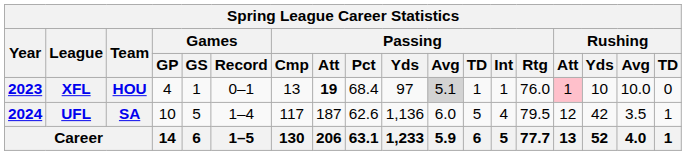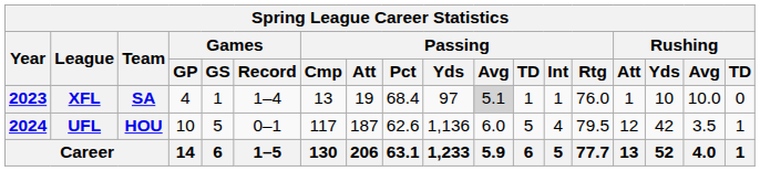XFL | Team: HOU -> SA
XFL | Games / Record: 0–1 -> 1–4
XFL | Passing / Att: bold -> normal
XFL | Rushing / Att: pink background -> no background
UFL | Team: SA -> HOU
UFL | Games / Record: 1–4 -> 0–1
